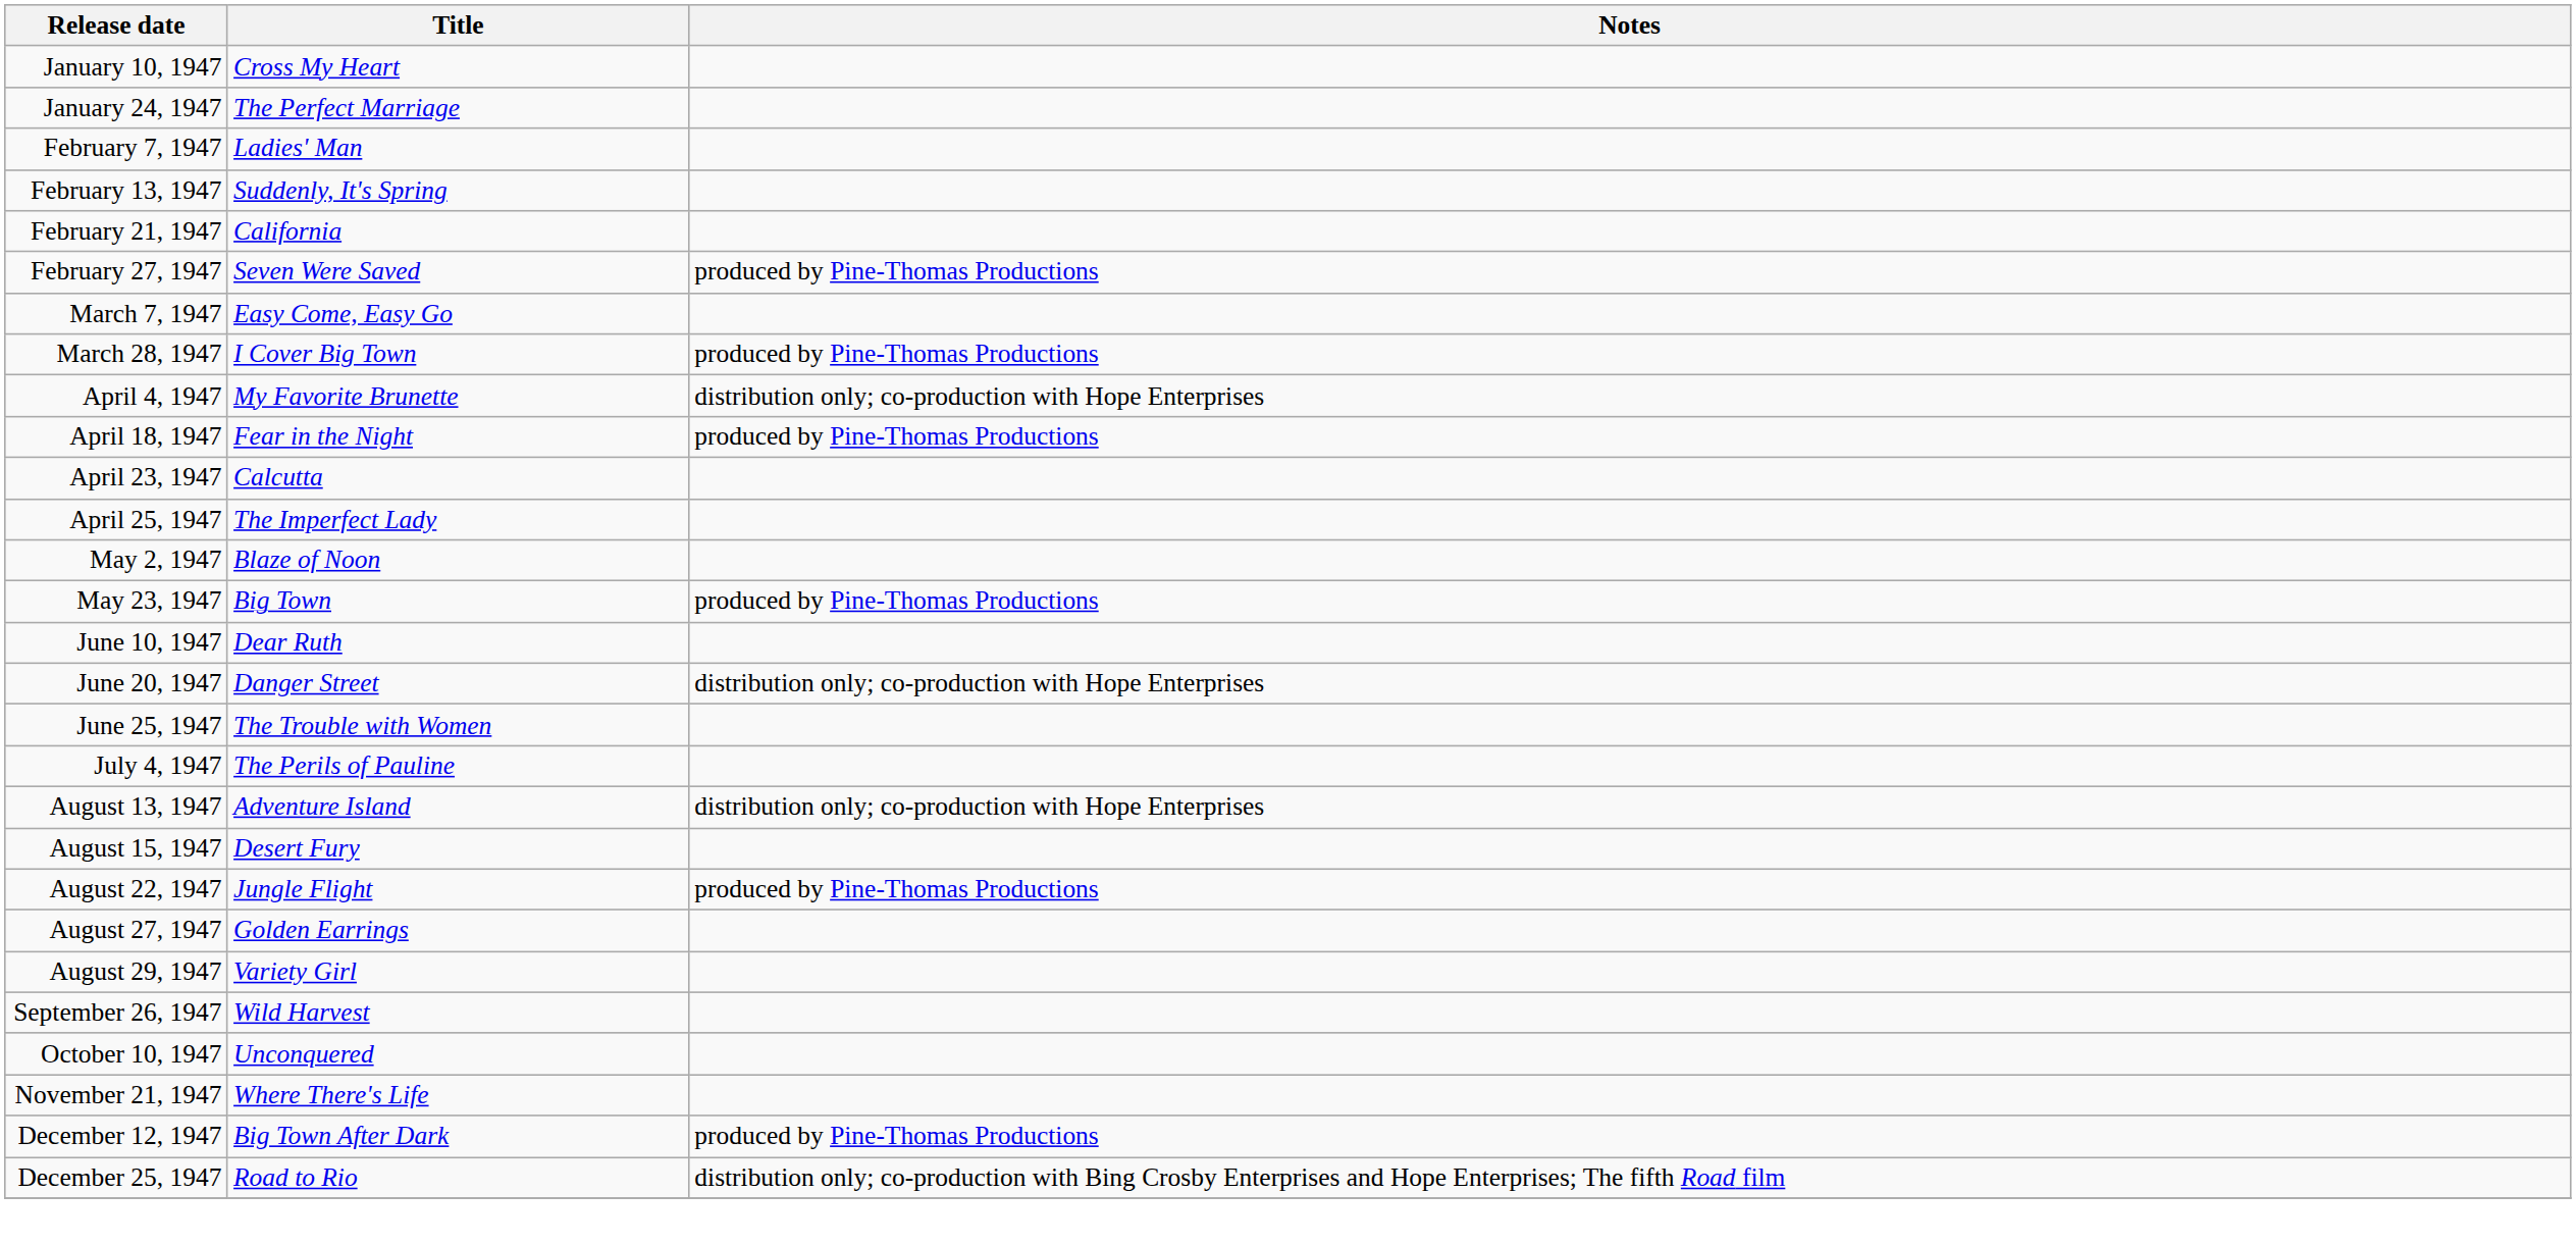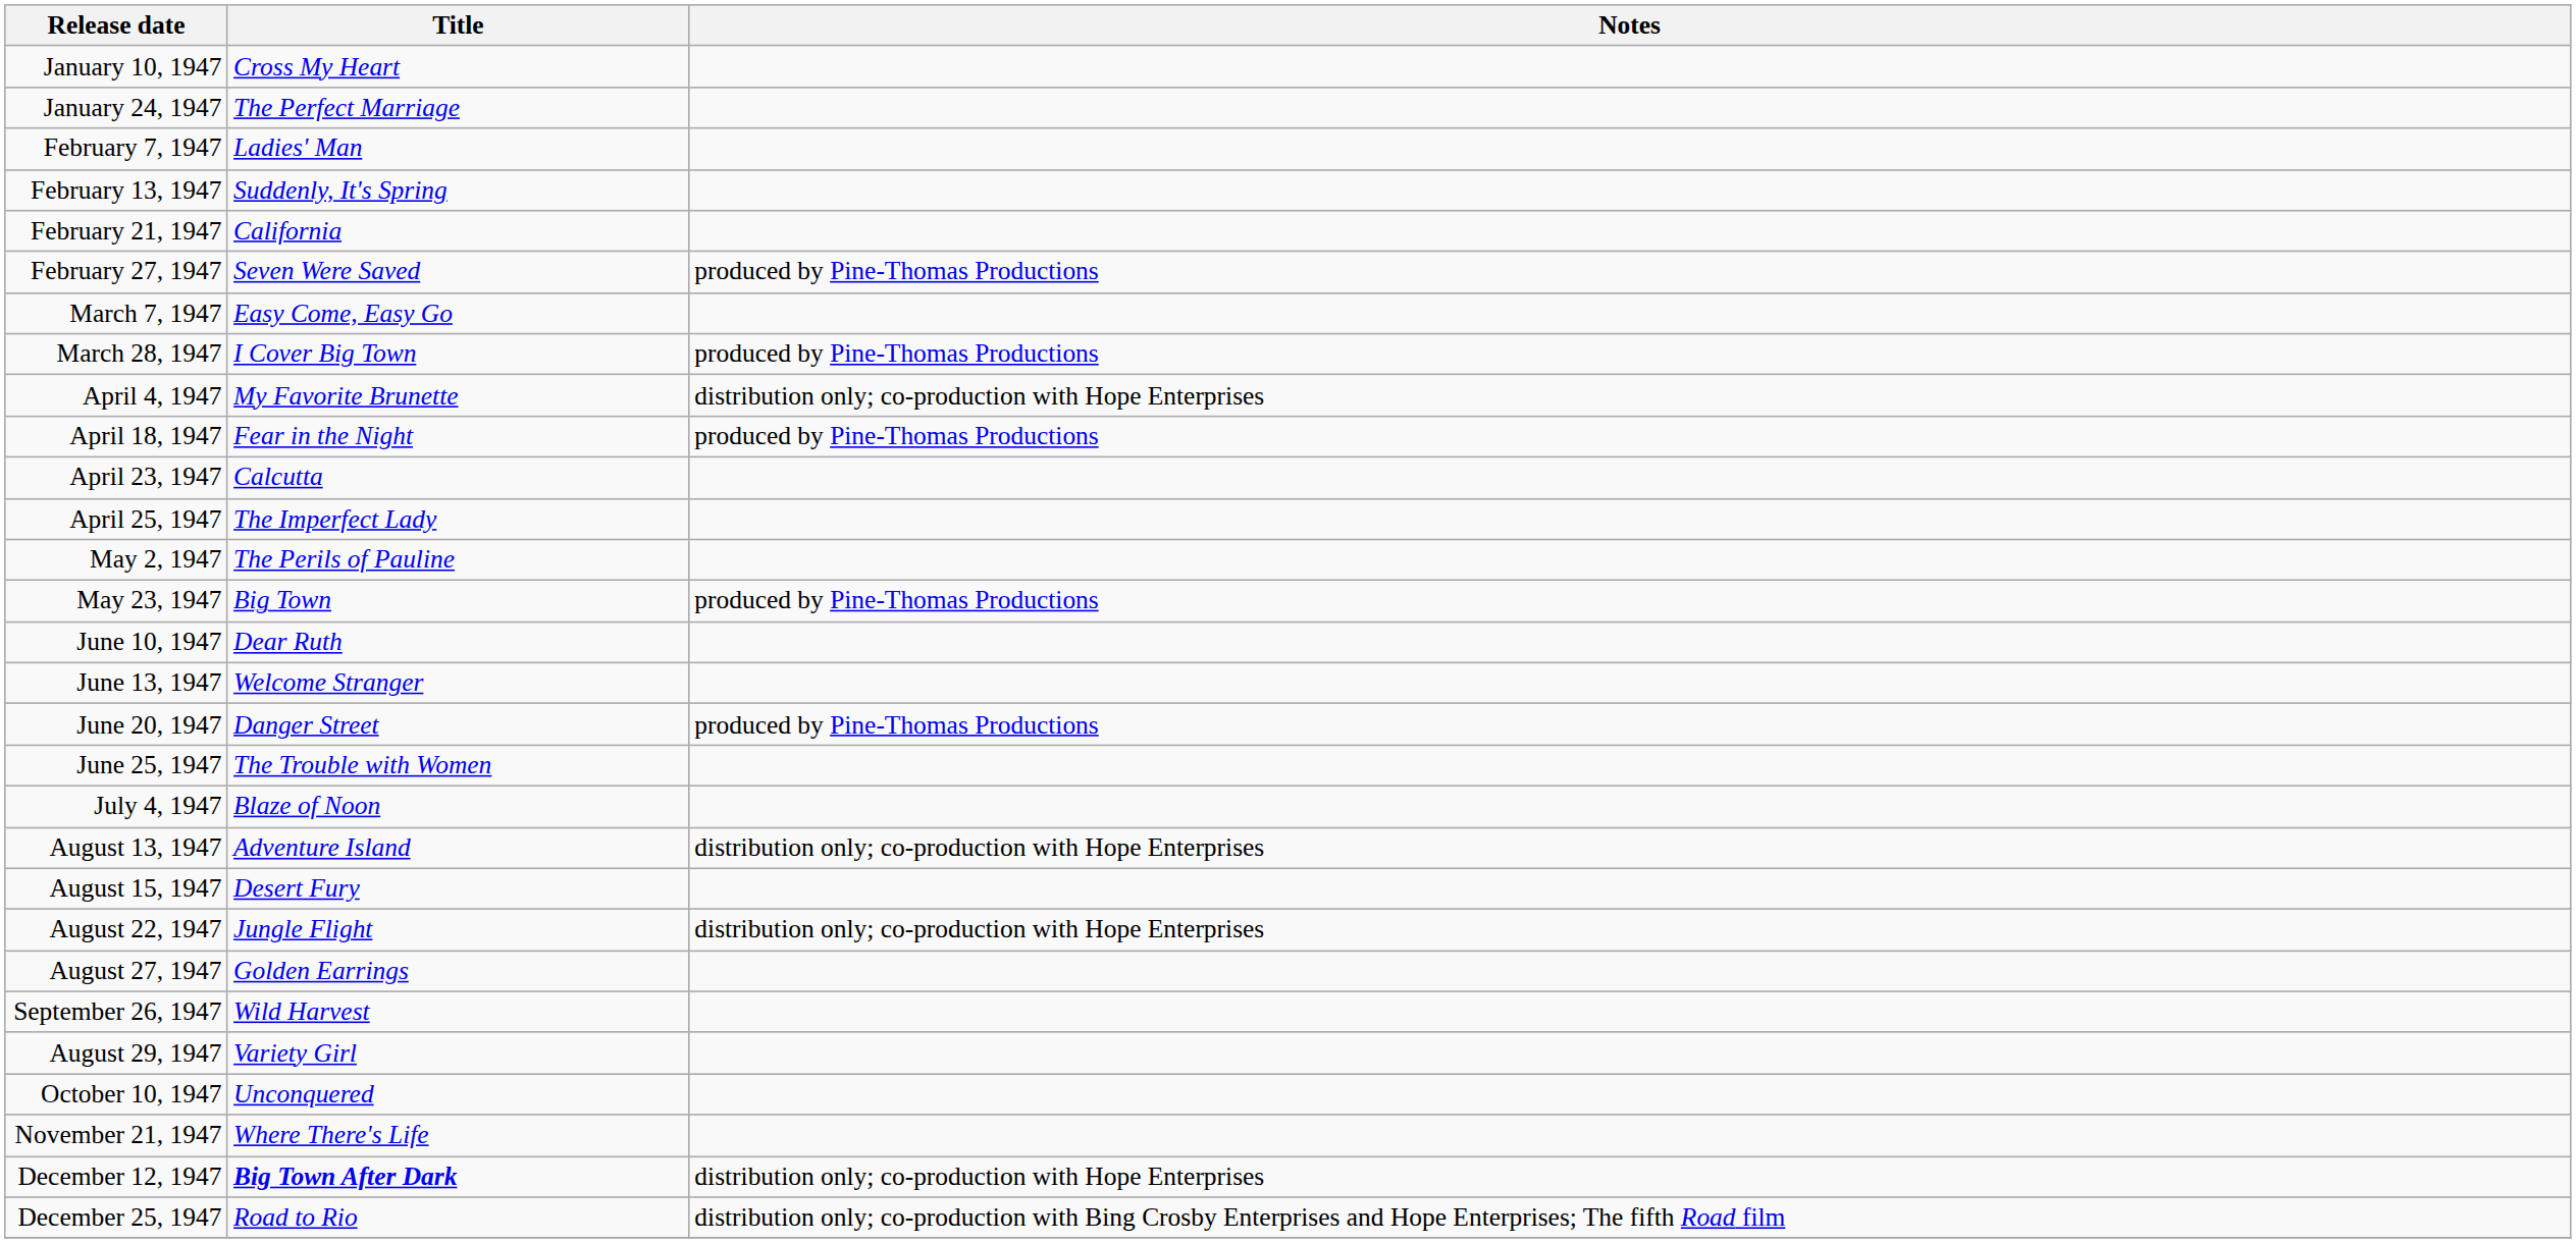May 2, 1947 | Title: Blaze of Noon -> The Perils of Pauline
+ row: June 13, 1947 | Welcome Stranger
June 20, 1947 | Notes: distribution only; co-production with Hope Enterprises -> produced by Pine-Thomas Productions
July 4, 1947 | Title: The Perils of Pauline -> Blaze of Noon
August 22, 1947 | Notes: produced by Pine-Thomas Productions -> distribution only; co-production with Hope Enterprises
rows swapped: August 29, 1947 <-> September 26, 1947
December 12, 1947 | Title: normal -> bold
December 12, 1947 | Notes: produced by Pine-Thomas Productions -> distribution only; co-production with Hope Enterprises
